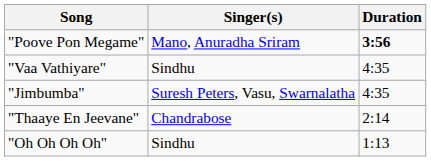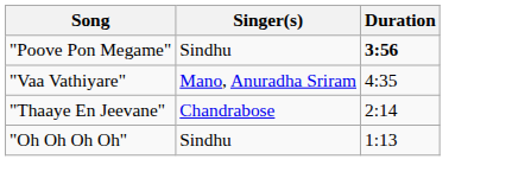"Poove Pon Megame" | Singer(s): Mano, Anuradha Sriram -> Sindhu
"Vaa Vathiyare" | Singer(s): Sindhu -> Mano, Anuradha Sriram
- row: "Jimbumba" | Suresh Peters, Vasu, Swarnalatha | 4:35
